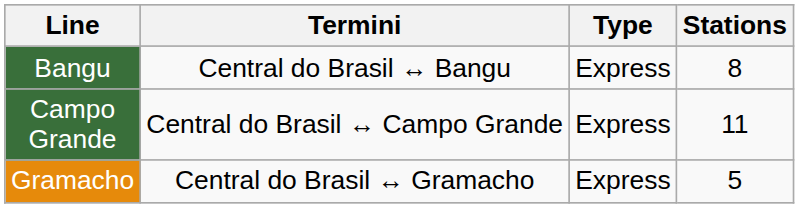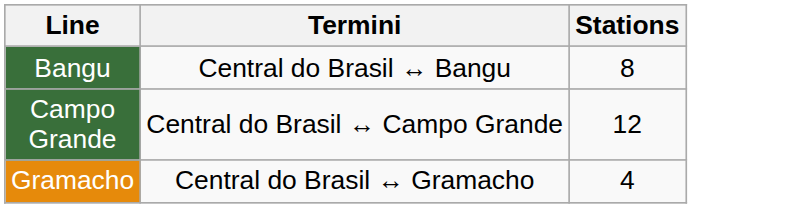- column: Type | Express | Express | Express
Campo Grande | Stations: 11 -> 12
Gramacho | Stations: 5 -> 4
